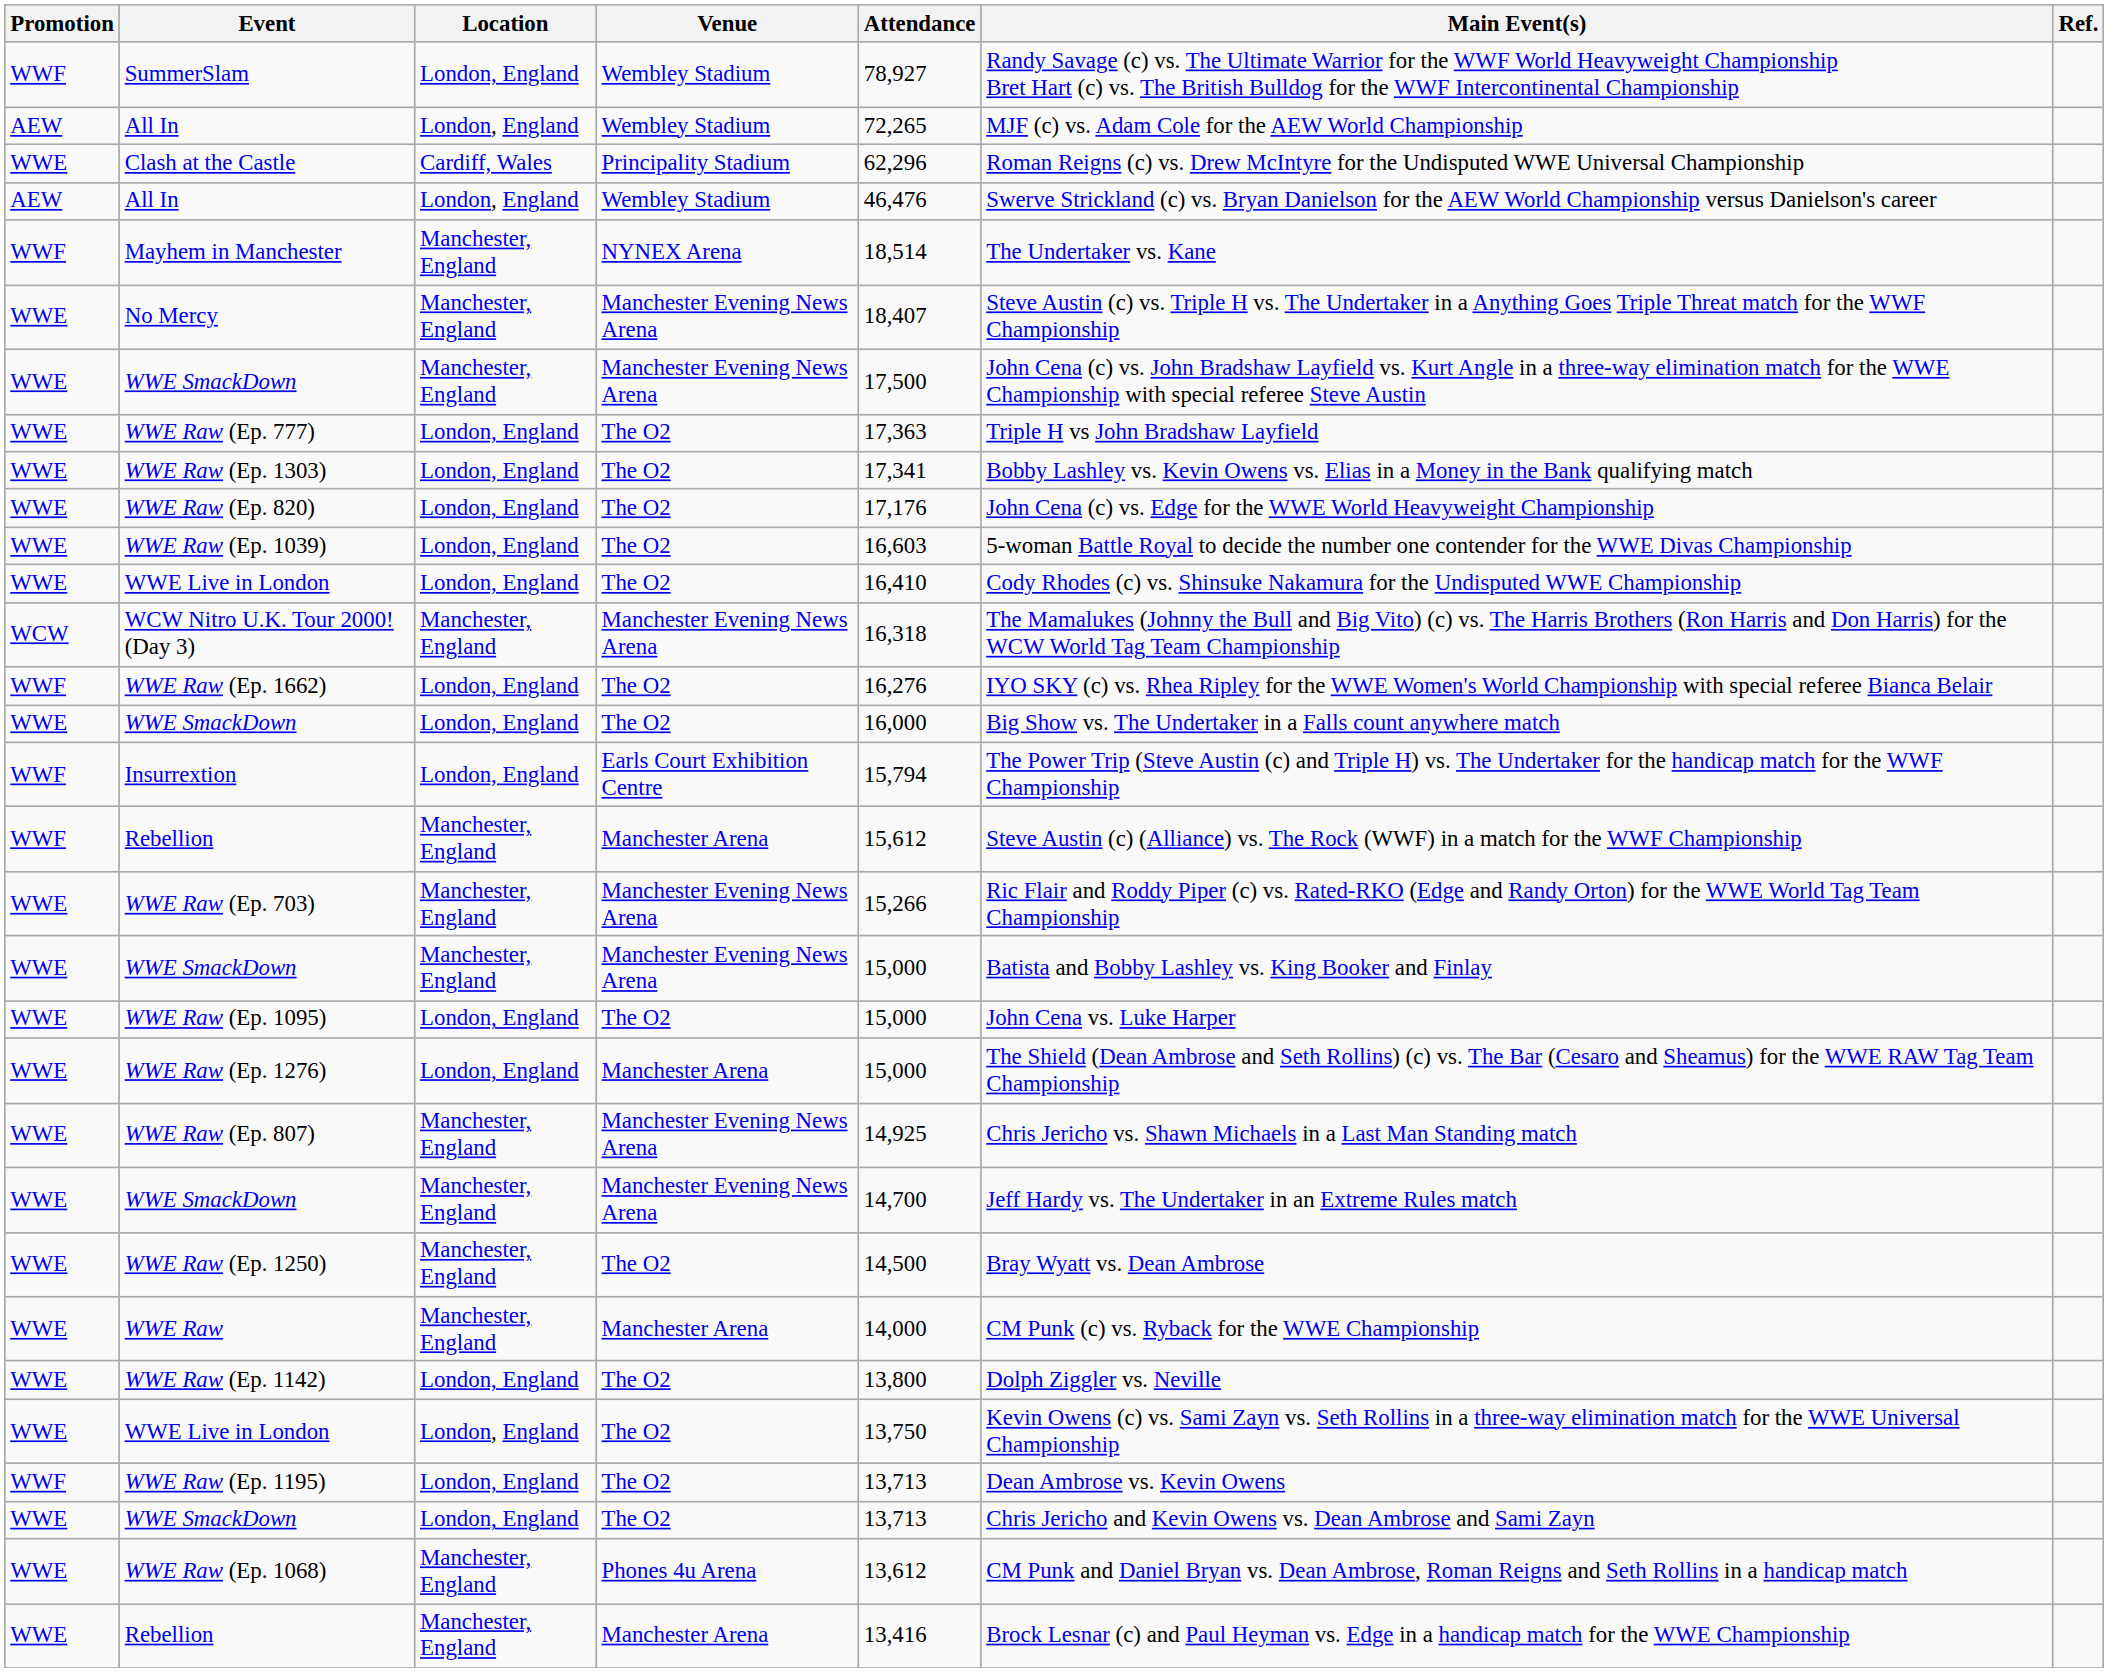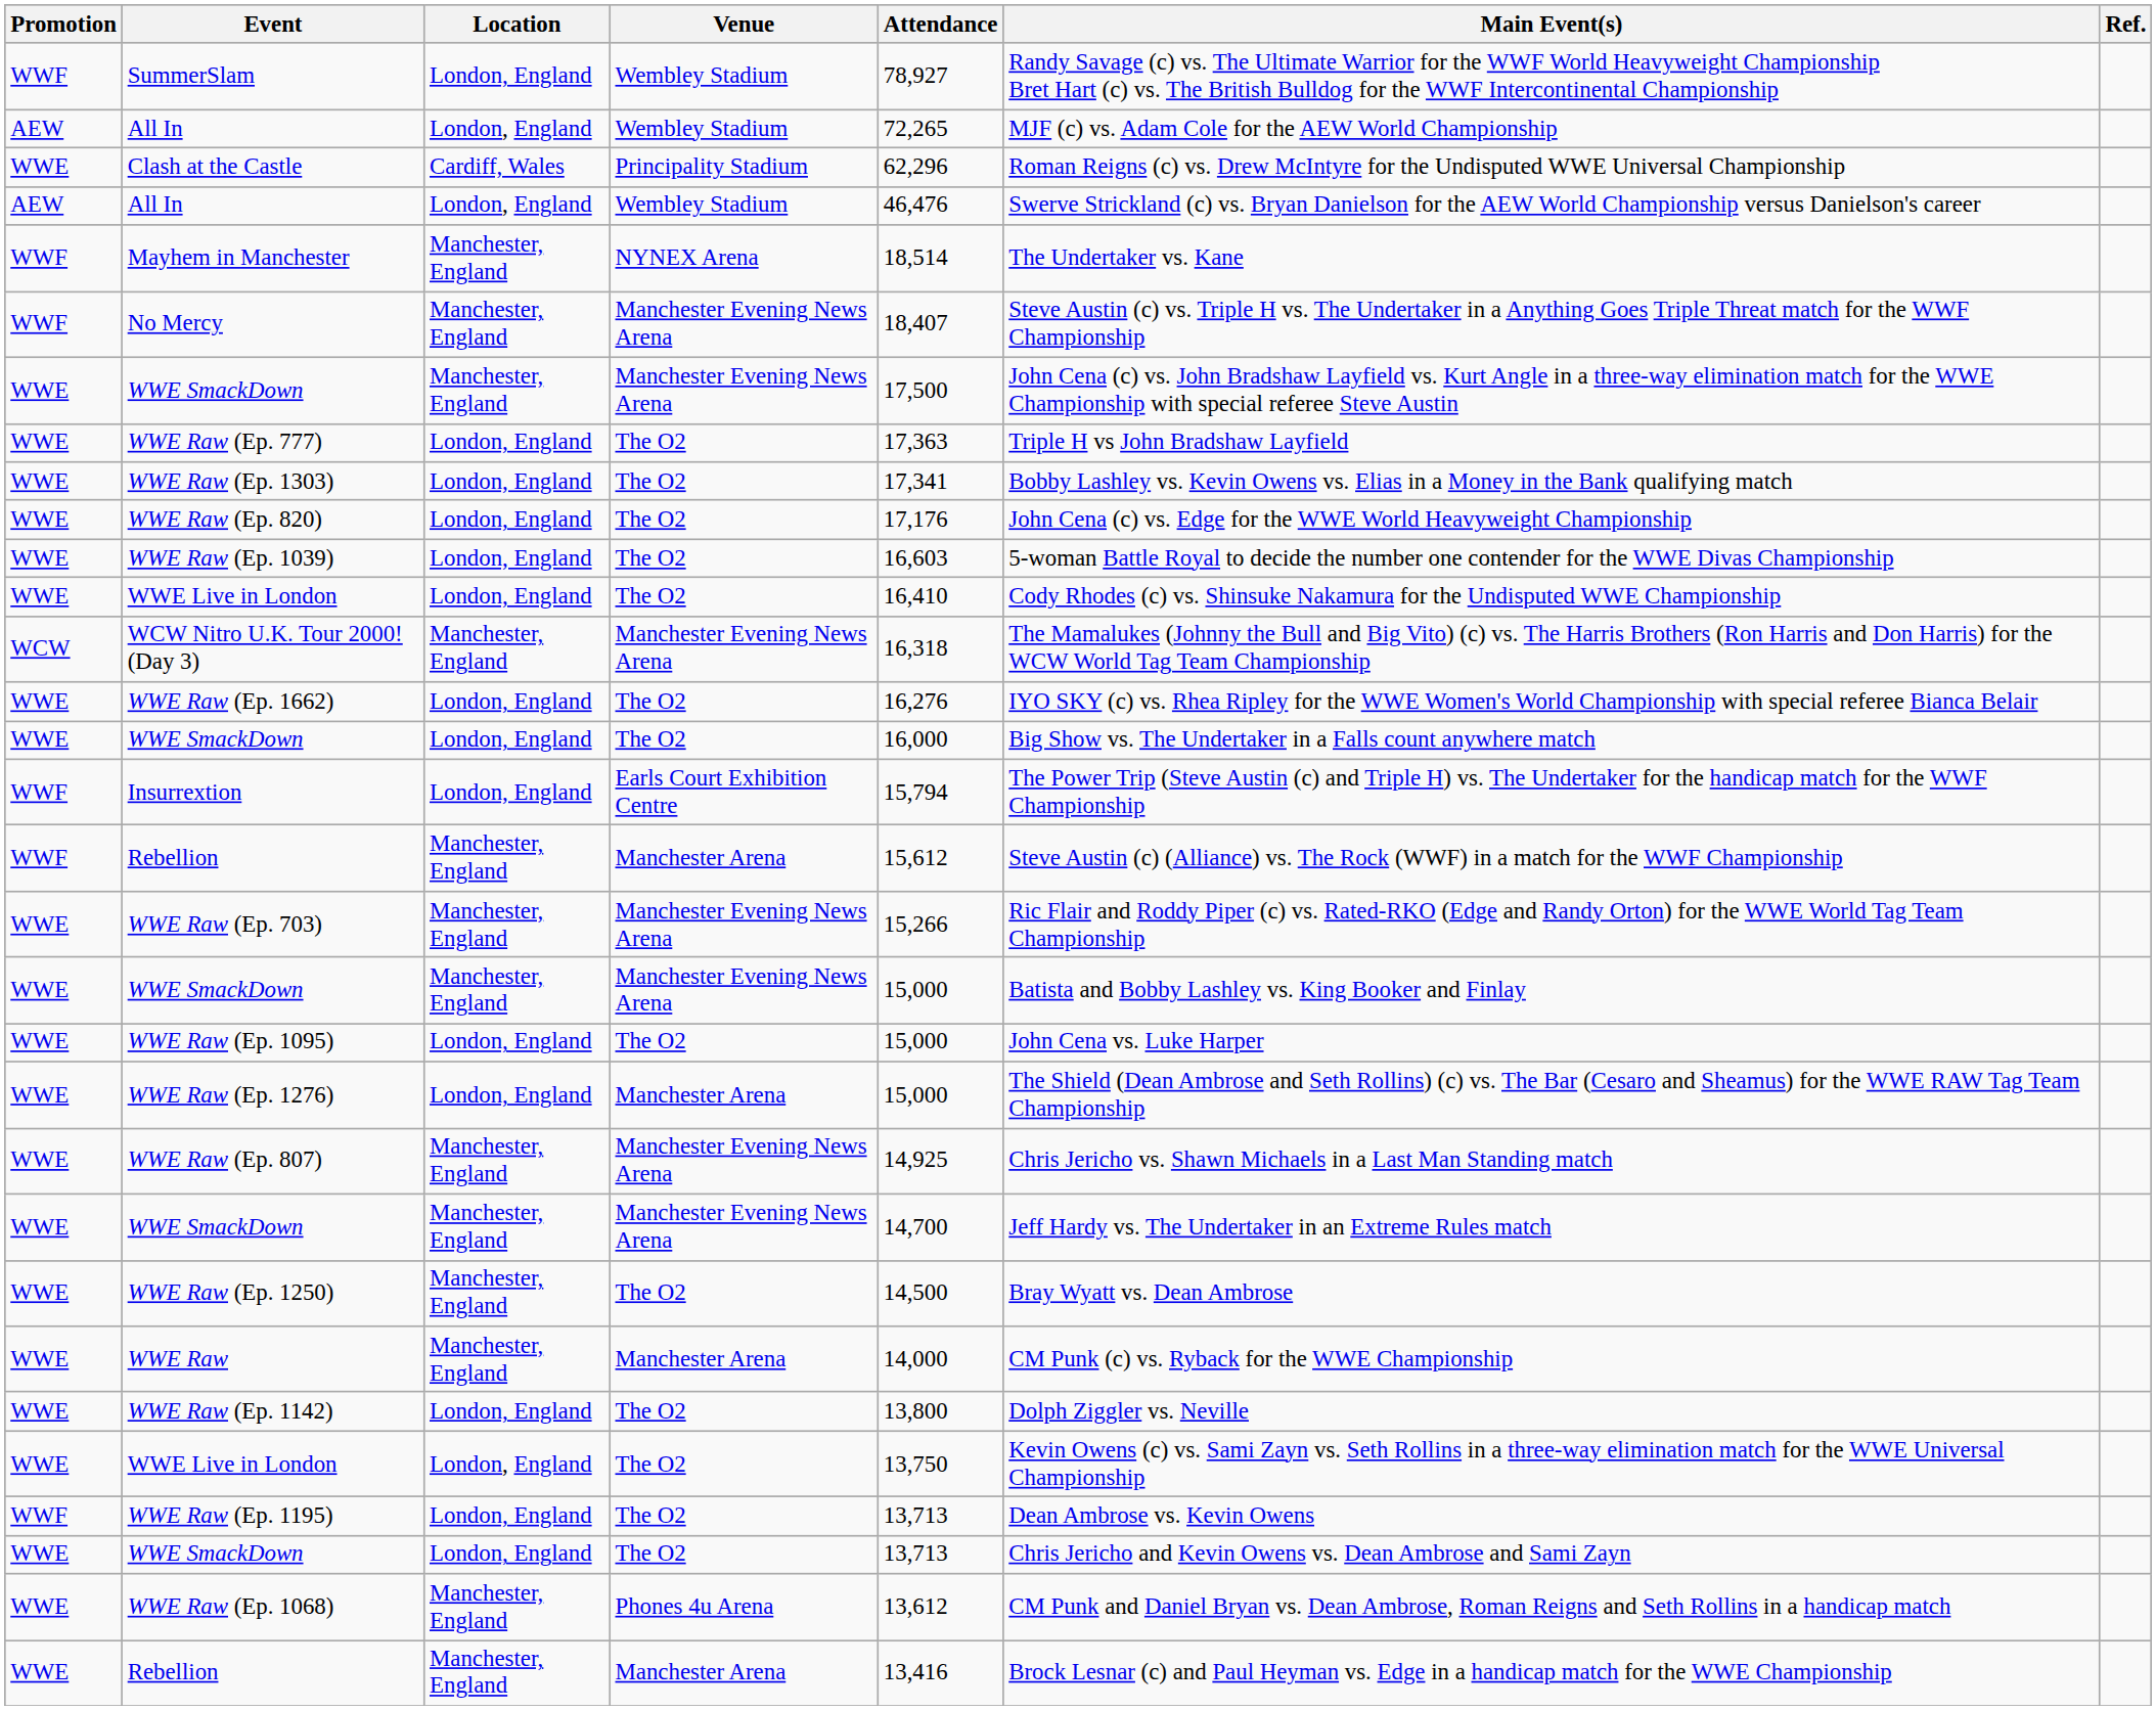No Mercy | Promotion: WWE -> WWF
WWE Raw (Ep. 1662) | Promotion: WWF -> WWE
